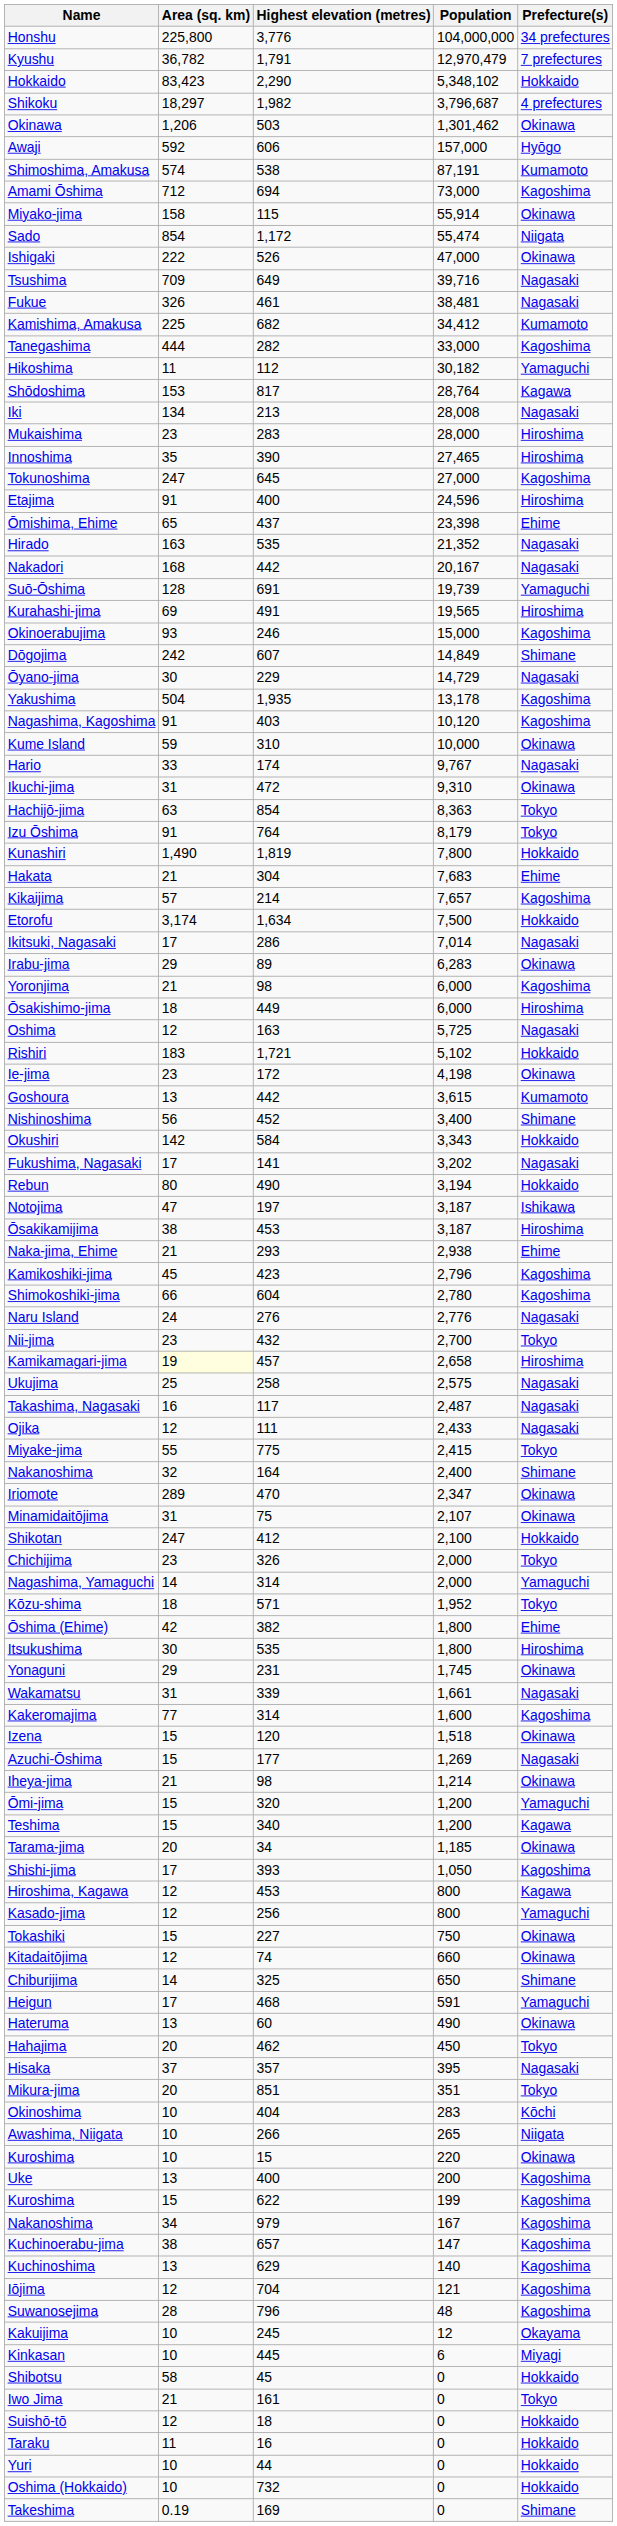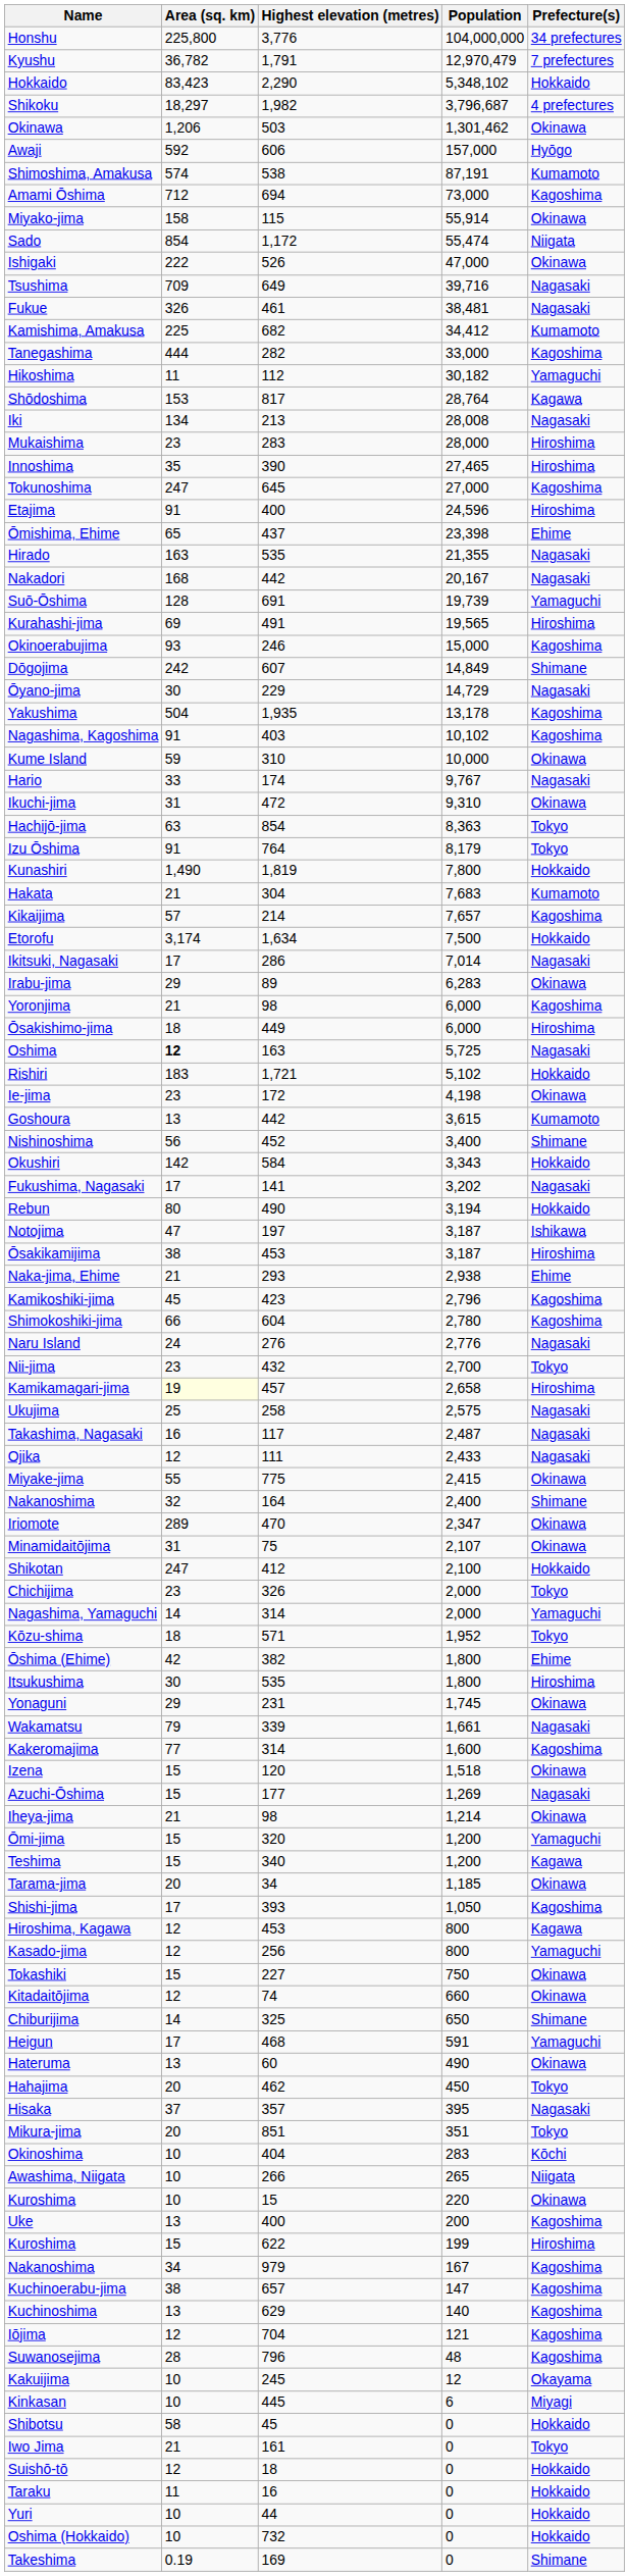Hirado | Population: 21,352 -> 21,355
Nagashima, Kagoshima | Population: 10,120 -> 10,102
Hakata | Prefecture(s): Ehime -> Kumamoto
Oshima | Area (sq. km): normal -> bold
Miyake-jima | Prefecture(s): Tokyo -> Okinawa
Wakamatsu | Area (sq. km): 31 -> 79
Kuroshima / 622 | Prefecture(s): Kagoshima -> Hiroshima
